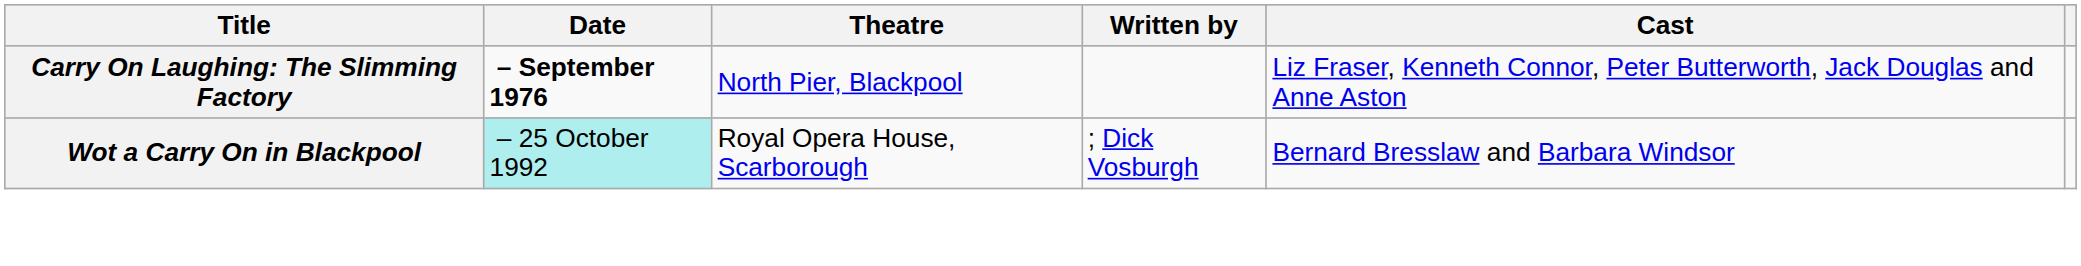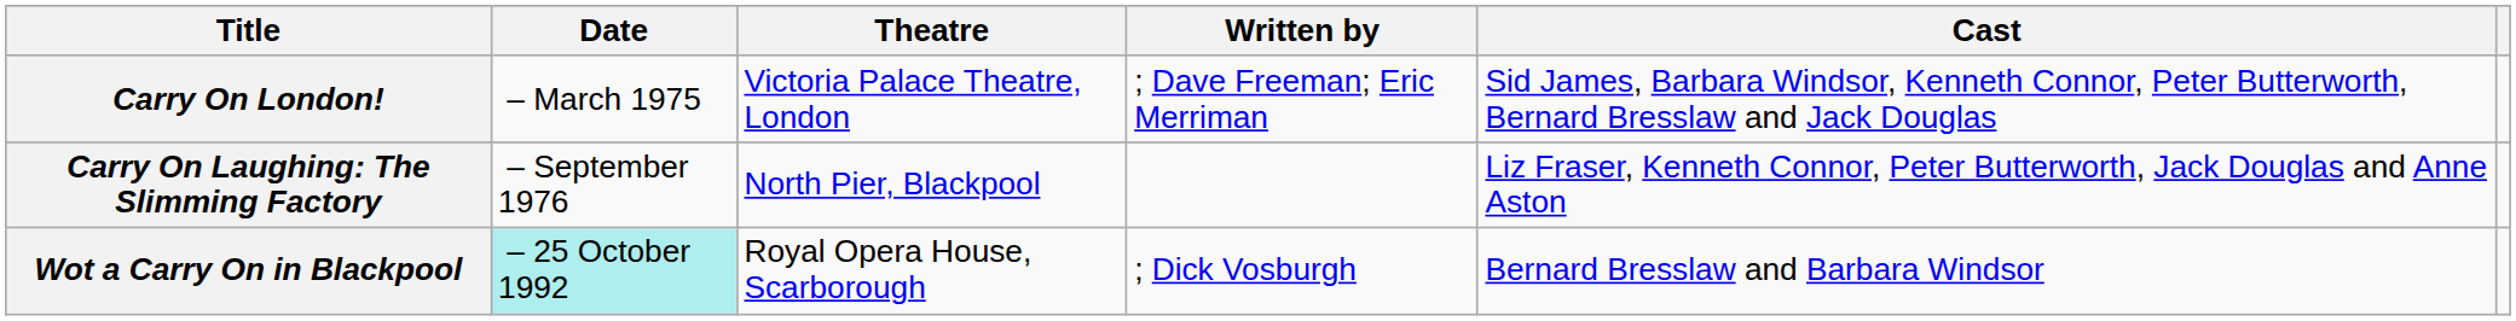+ row: Carry On London! | – March 1975 | Victoria Palace Theatre, London | ; Dave Freeman; Eric Merriman | Sid James, Barbara Windsor, Kenneth Connor, Peter Butterworth, Bernard Bresslaw and Jack Douglas
Carry On Laughing: The Slimming Factory | Date: bold -> normal
